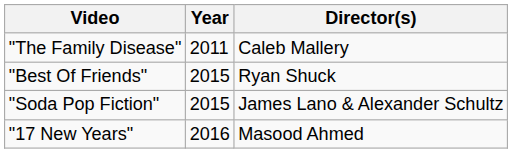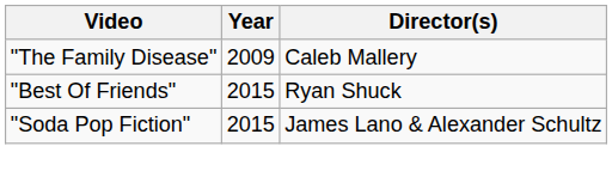"The Family Disease" | Year: 2011 -> 2009
- row: "17 New Years" | 2016 | Masood Ahmed
